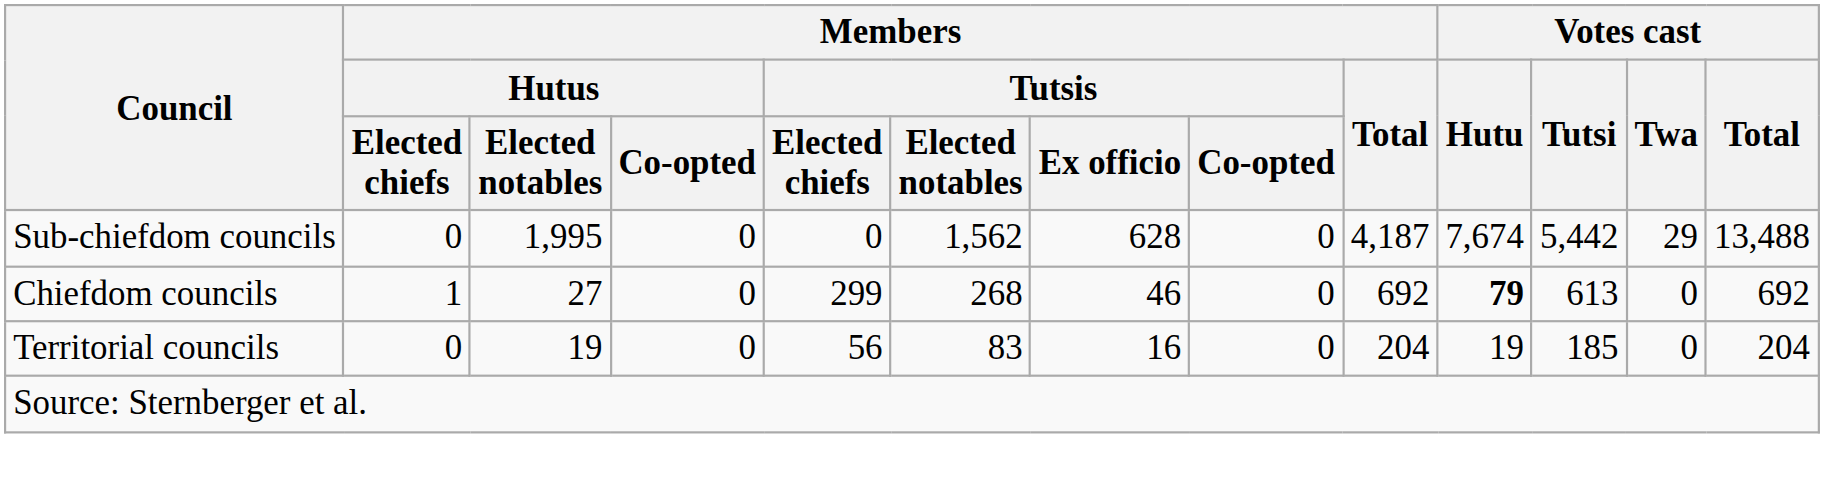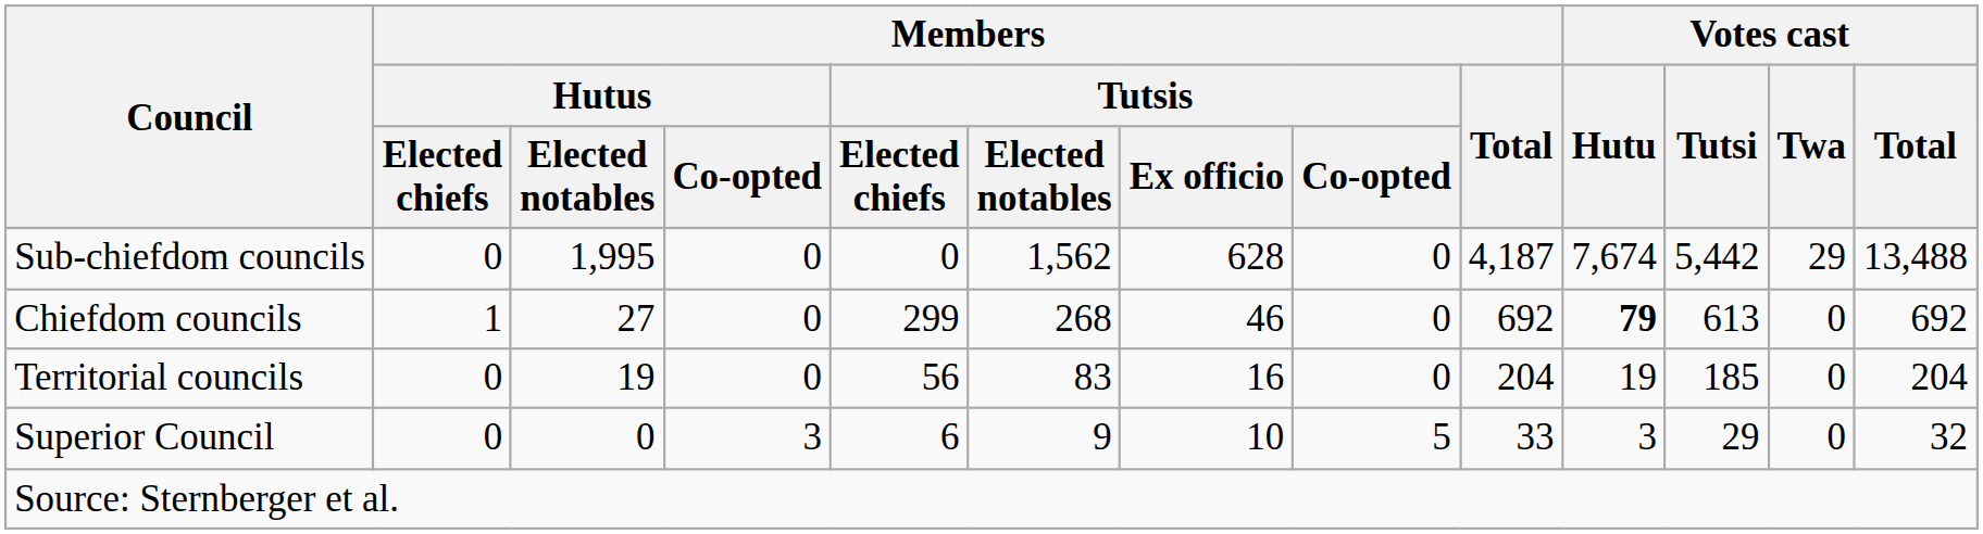+ row: Superior Council | 0 | 0 | 3 | 6 | 9 | 10 | 5 | 33 | 3 | 29 | 0 | 32
